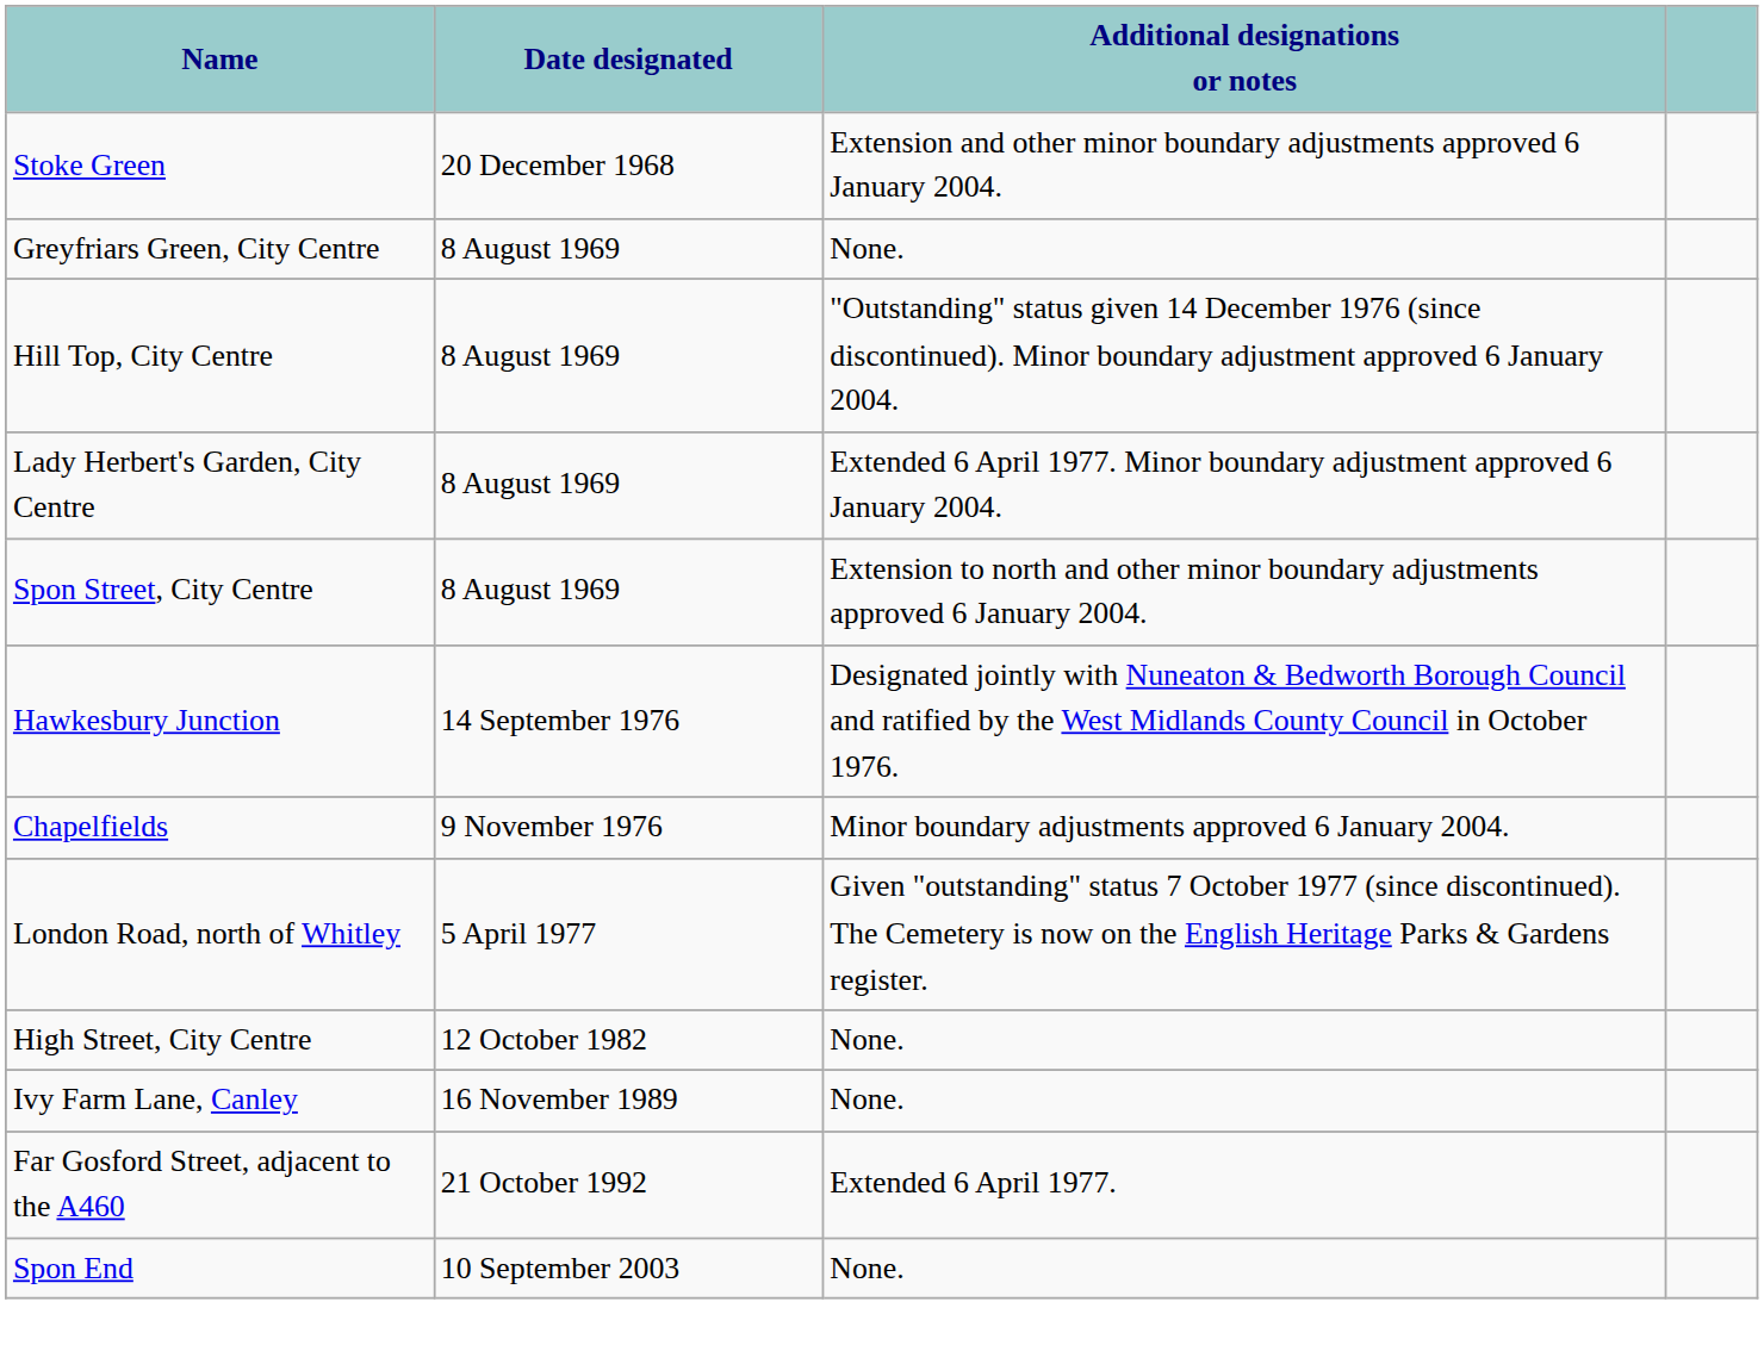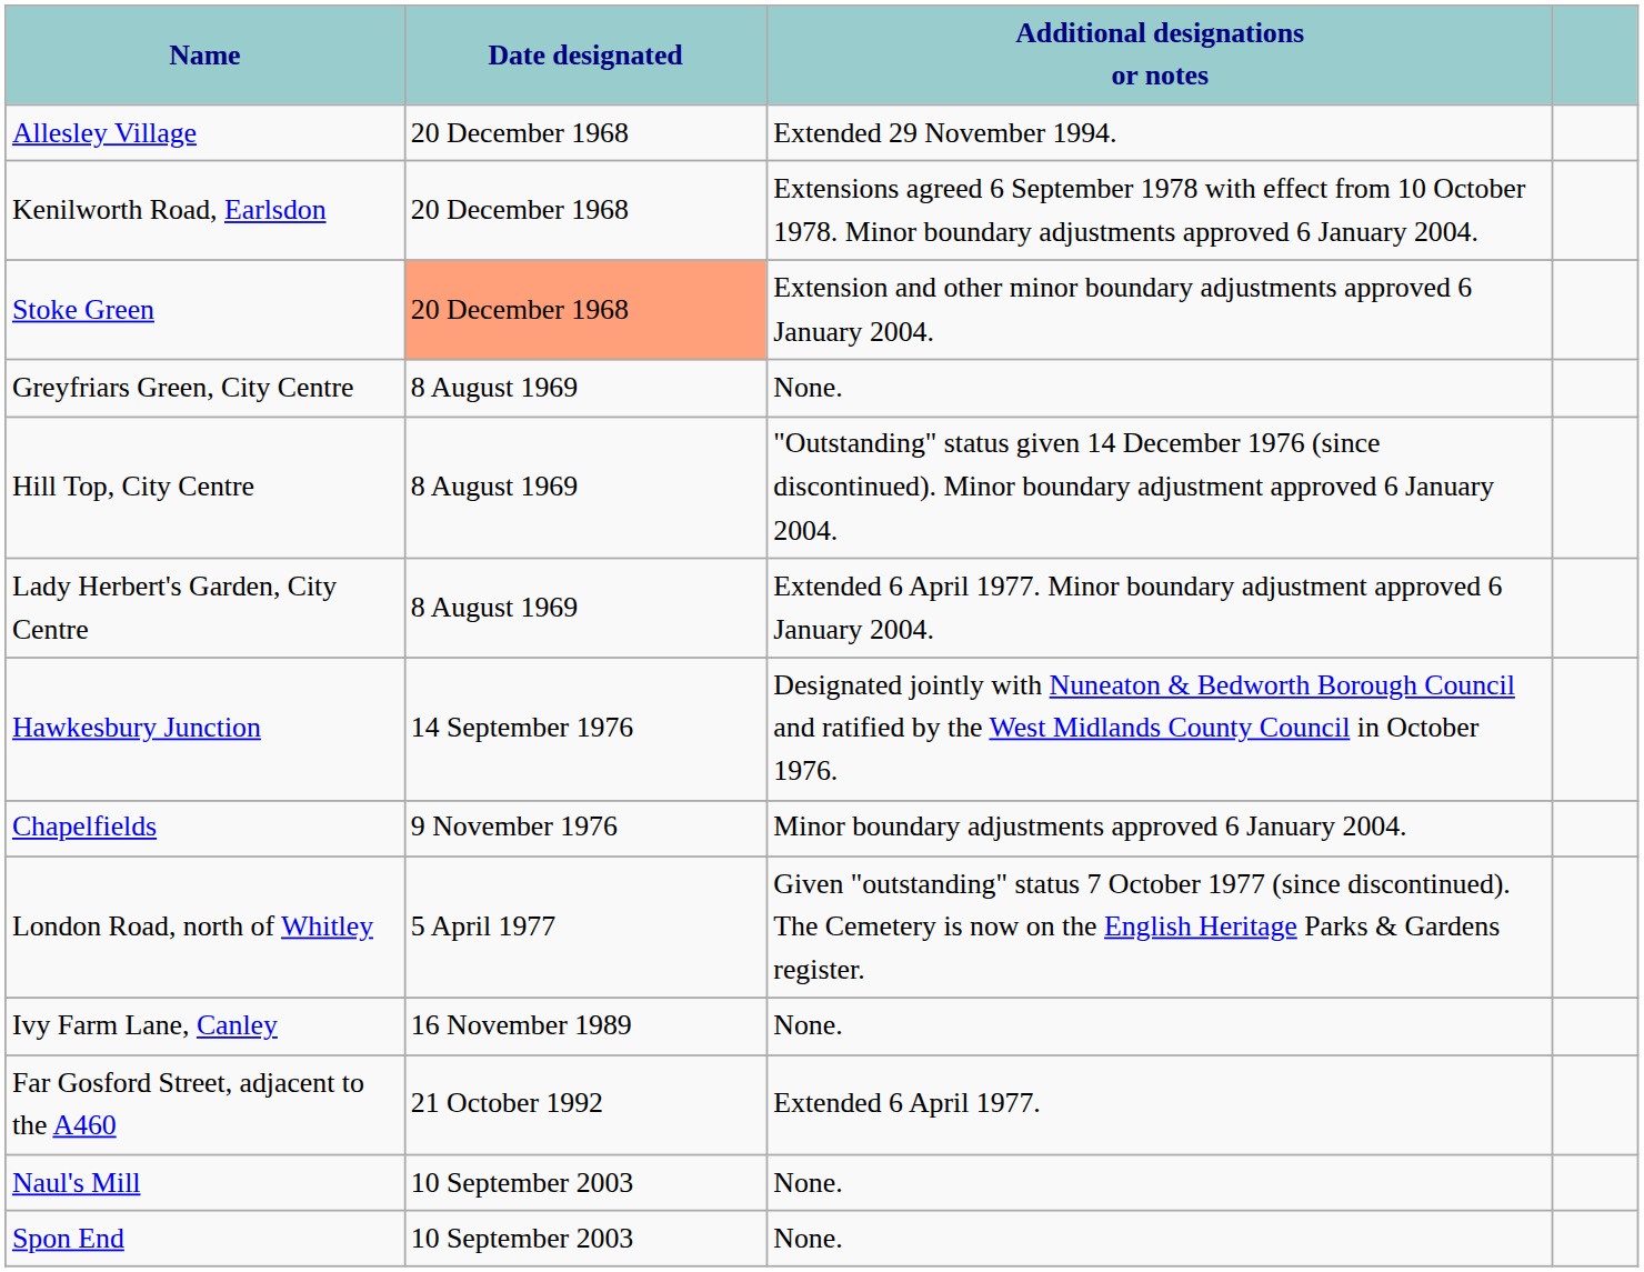+ row: Allesley Village | 20 December 1968 | Extended 29 November 1994.
+ row: Kenilworth Road, Earlsdon | 20 December 1968 | Extensions agreed 6 September 1978 with effect from 10 October 1978. Minor boundary adjustments approved 6 January 2004.
Stoke Green | Date designated: no background -> lightsalmon background
- row: Spon Street, City Centre | 8 August 1969 | Extension to north and other minor boundary adjustments approved 6 January 2004.
- row: High Street, City Centre | 12 October 1982 | None.
+ row: Naul's Mill | 10 September 2003 | None.
